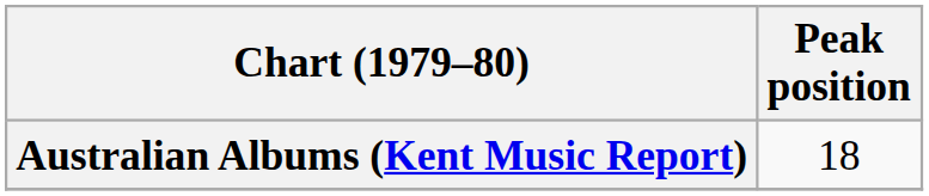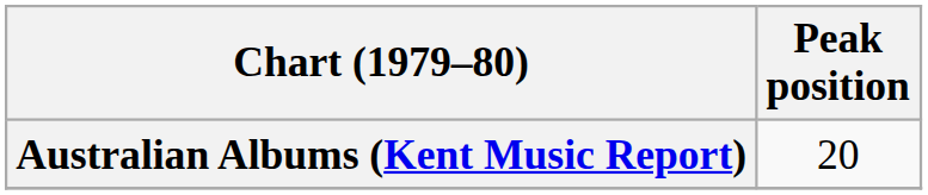Australian Albums (Kent Music Report) | Peak position: 18 -> 20
